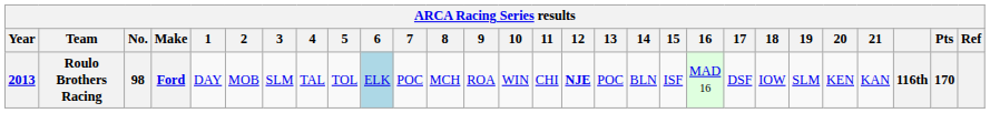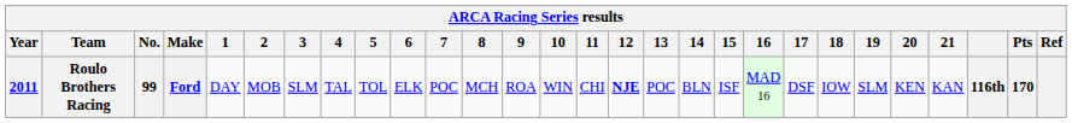Roulo Brothers Racing | Year: 2013 -> 2011
Roulo Brothers Racing | No.: 98 -> 99
Roulo Brothers Racing | 6: lightblue background -> no background
